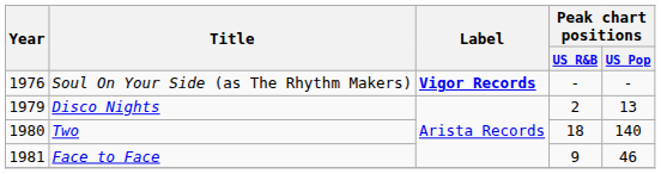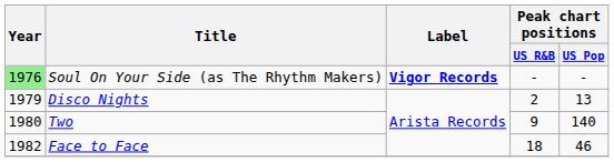Soul On Your Side (as The Rhythm Makers) | Year: no background -> lightgreen background
Two | Peak chart positions / US R&B: 18 -> 9
Face to Face | Year: 1981 -> 1982
Face to Face | Peak chart positions / US R&B: 9 -> 18
